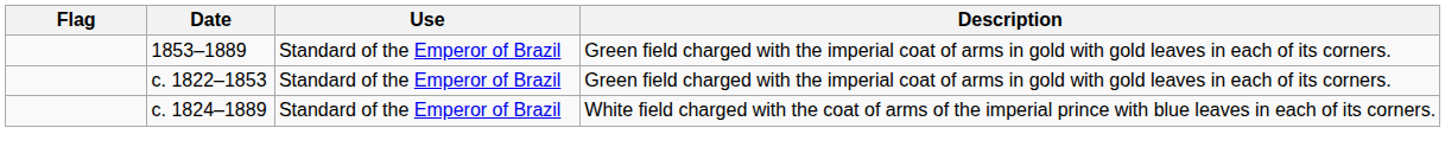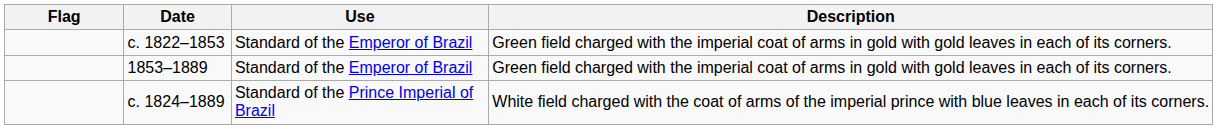rows swapped: c. 1822–1853 <-> 1853–1889
c. 1824–1889 | Use: Standard of the Emperor of Brazil -> Standard of the Prince Imperial of Brazil
